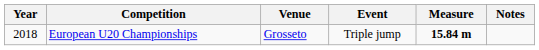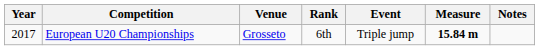+ column: Rank | 6th
European U20 Championships | Year: 2018 -> 2017
